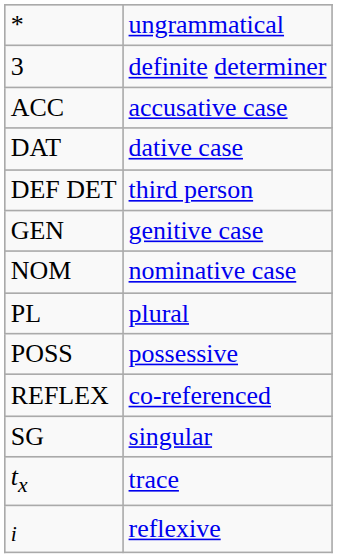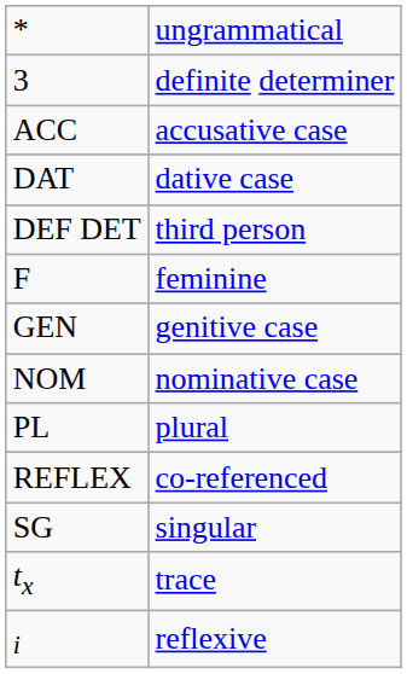+ row: F | feminine
- row: POSS | possessive
